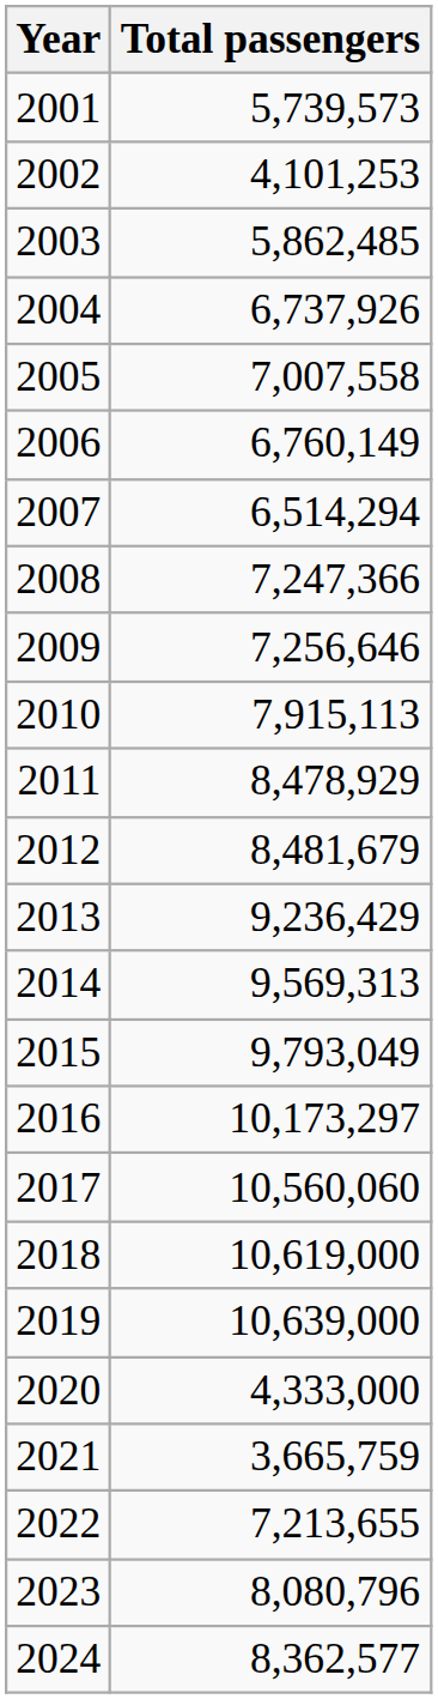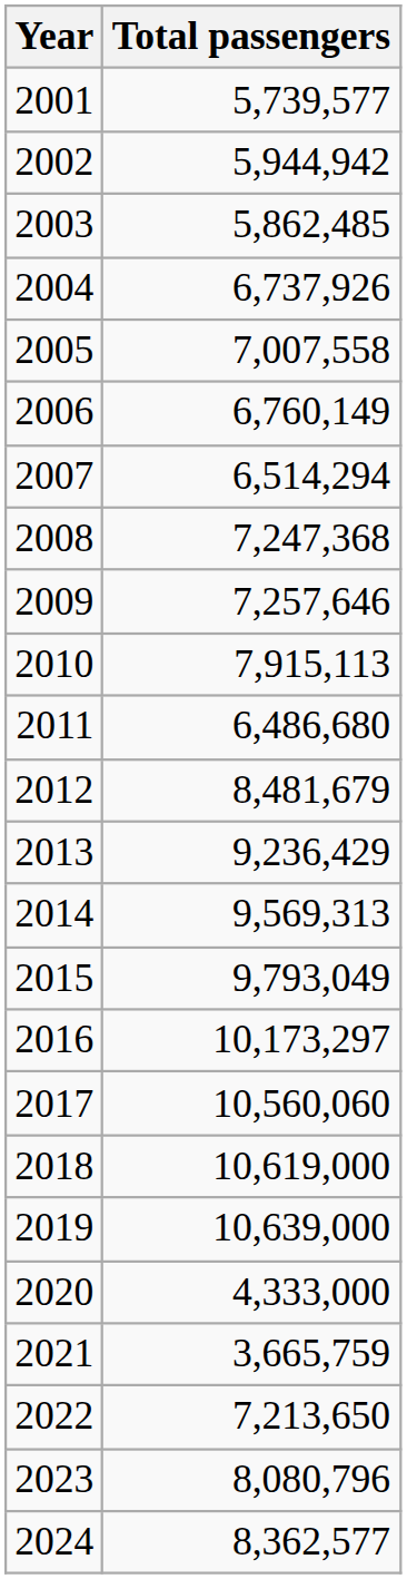2001 | Total passengers: 5,739,573 -> 5,739,577
2002 | Total passengers: 4,101,253 -> 5,944,942
2008 | Total passengers: 7,247,366 -> 7,247,368
2009 | Total passengers: 7,256,646 -> 7,257,646
2011 | Total passengers: 8,478,929 -> 6,486,680
2022 | Total passengers: 7,213,655 -> 7,213,650
